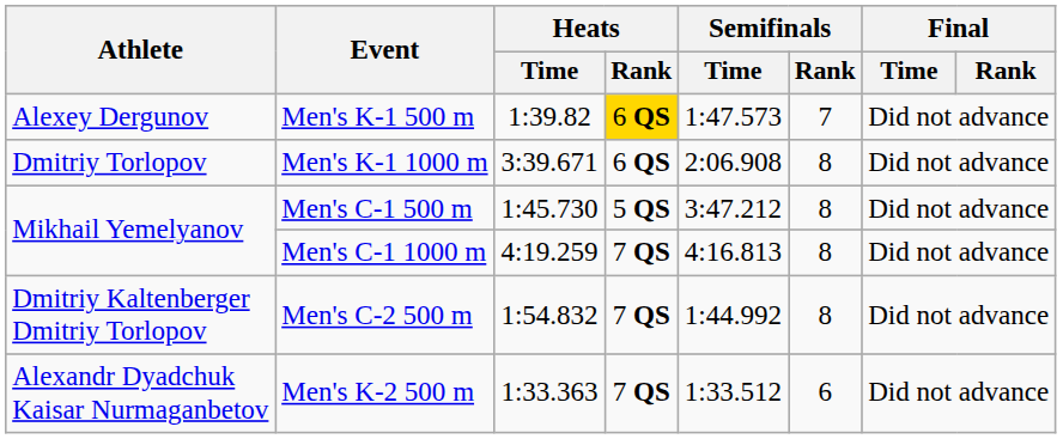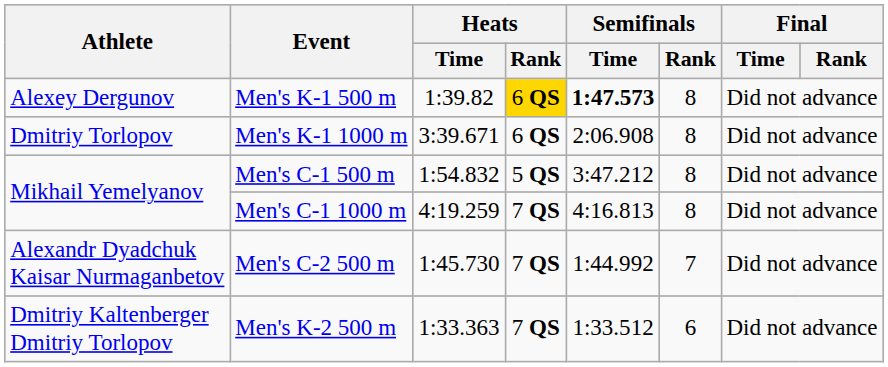Men's K-1 500 m | Semifinals / Time: normal -> bold
Men's K-1 500 m | Semifinals / Rank: 7 -> 8
Men's C-1 500 m | Heats / Time: 1:45.730 -> 1:54.832
Men's C-2 500 m | Athlete: Dmitriy Kaltenberger Dmitriy Torlopov -> Alexandr Dyadchuk Kaisar Nurmaganbetov
Men's C-2 500 m | Heats / Time: 1:54.832 -> 1:45.730
Men's C-2 500 m | Semifinals / Rank: 8 -> 7
Men's K-2 500 m | Athlete: Alexandr Dyadchuk Kaisar Nurmaganbetov -> Dmitriy Kaltenberger Dmitriy Torlopov
